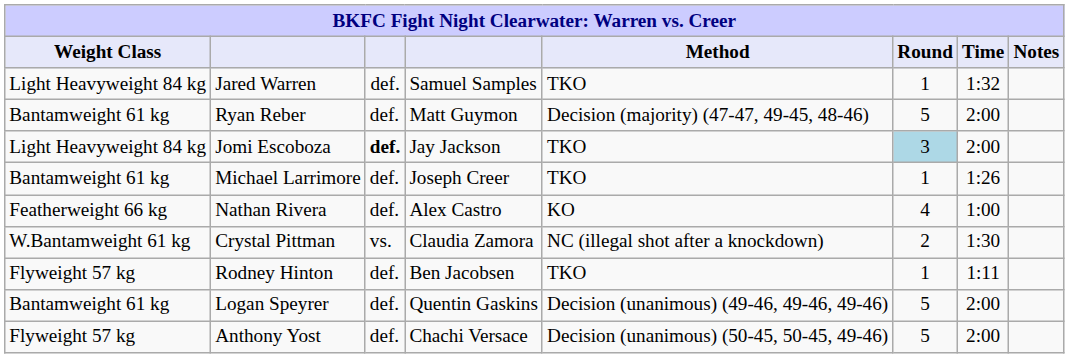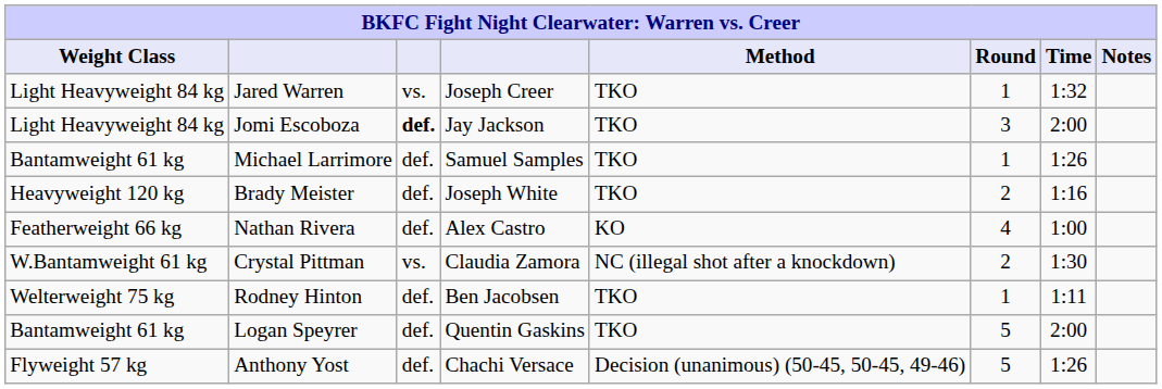Jared Warren | column 3: def. -> vs.
Jared Warren | column 4: Samuel Samples -> Joseph Creer
- row: Bantamweight 61 kg | Ryan Reber | def. | Matt Guymon | Decision (majority) (47-47, 49-45, 48-46) | 5 | 2:00
Jomi Escoboza | Round: lightblue background -> no background
Michael Larrimore | column 4: Joseph Creer -> Samuel Samples
+ row: Heavyweight 120 kg | Brady Meister | def. | Joseph White | TKO | 2 | 1:16
Rodney Hinton | Weight Class: Flyweight 57 kg -> Welterweight 75 kg
Logan Speyrer | Method: Decision (unanimous) (49-46, 49-46, 49-46) -> TKO
Anthony Yost | Time: 2:00 -> 1:26
